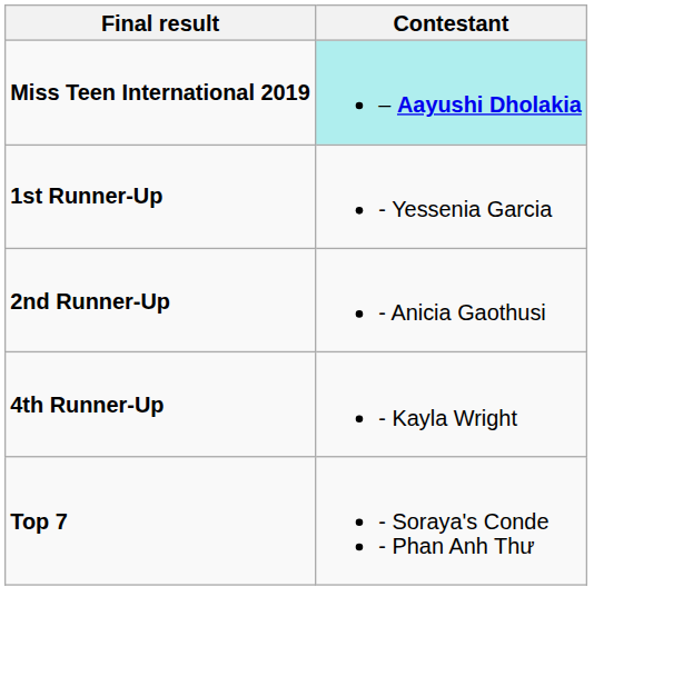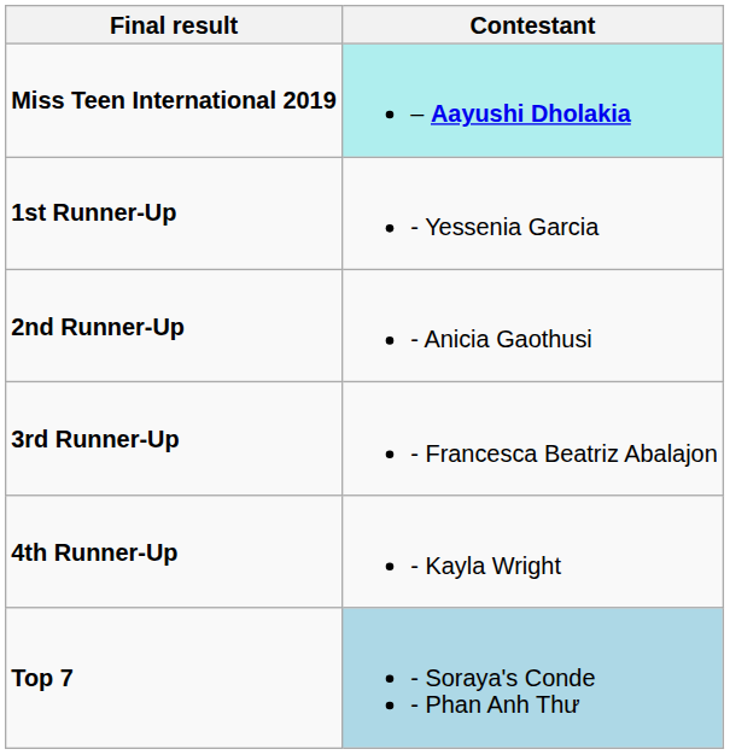+ row: 3rd Runner-Up | - Francesca Beatriz Abalajon
Top 7 | Contestant: no background -> lightblue background
